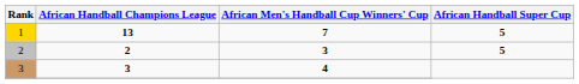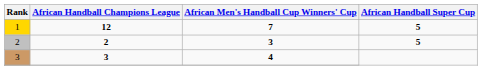1 | African Handball Champions League: 13 -> 12
